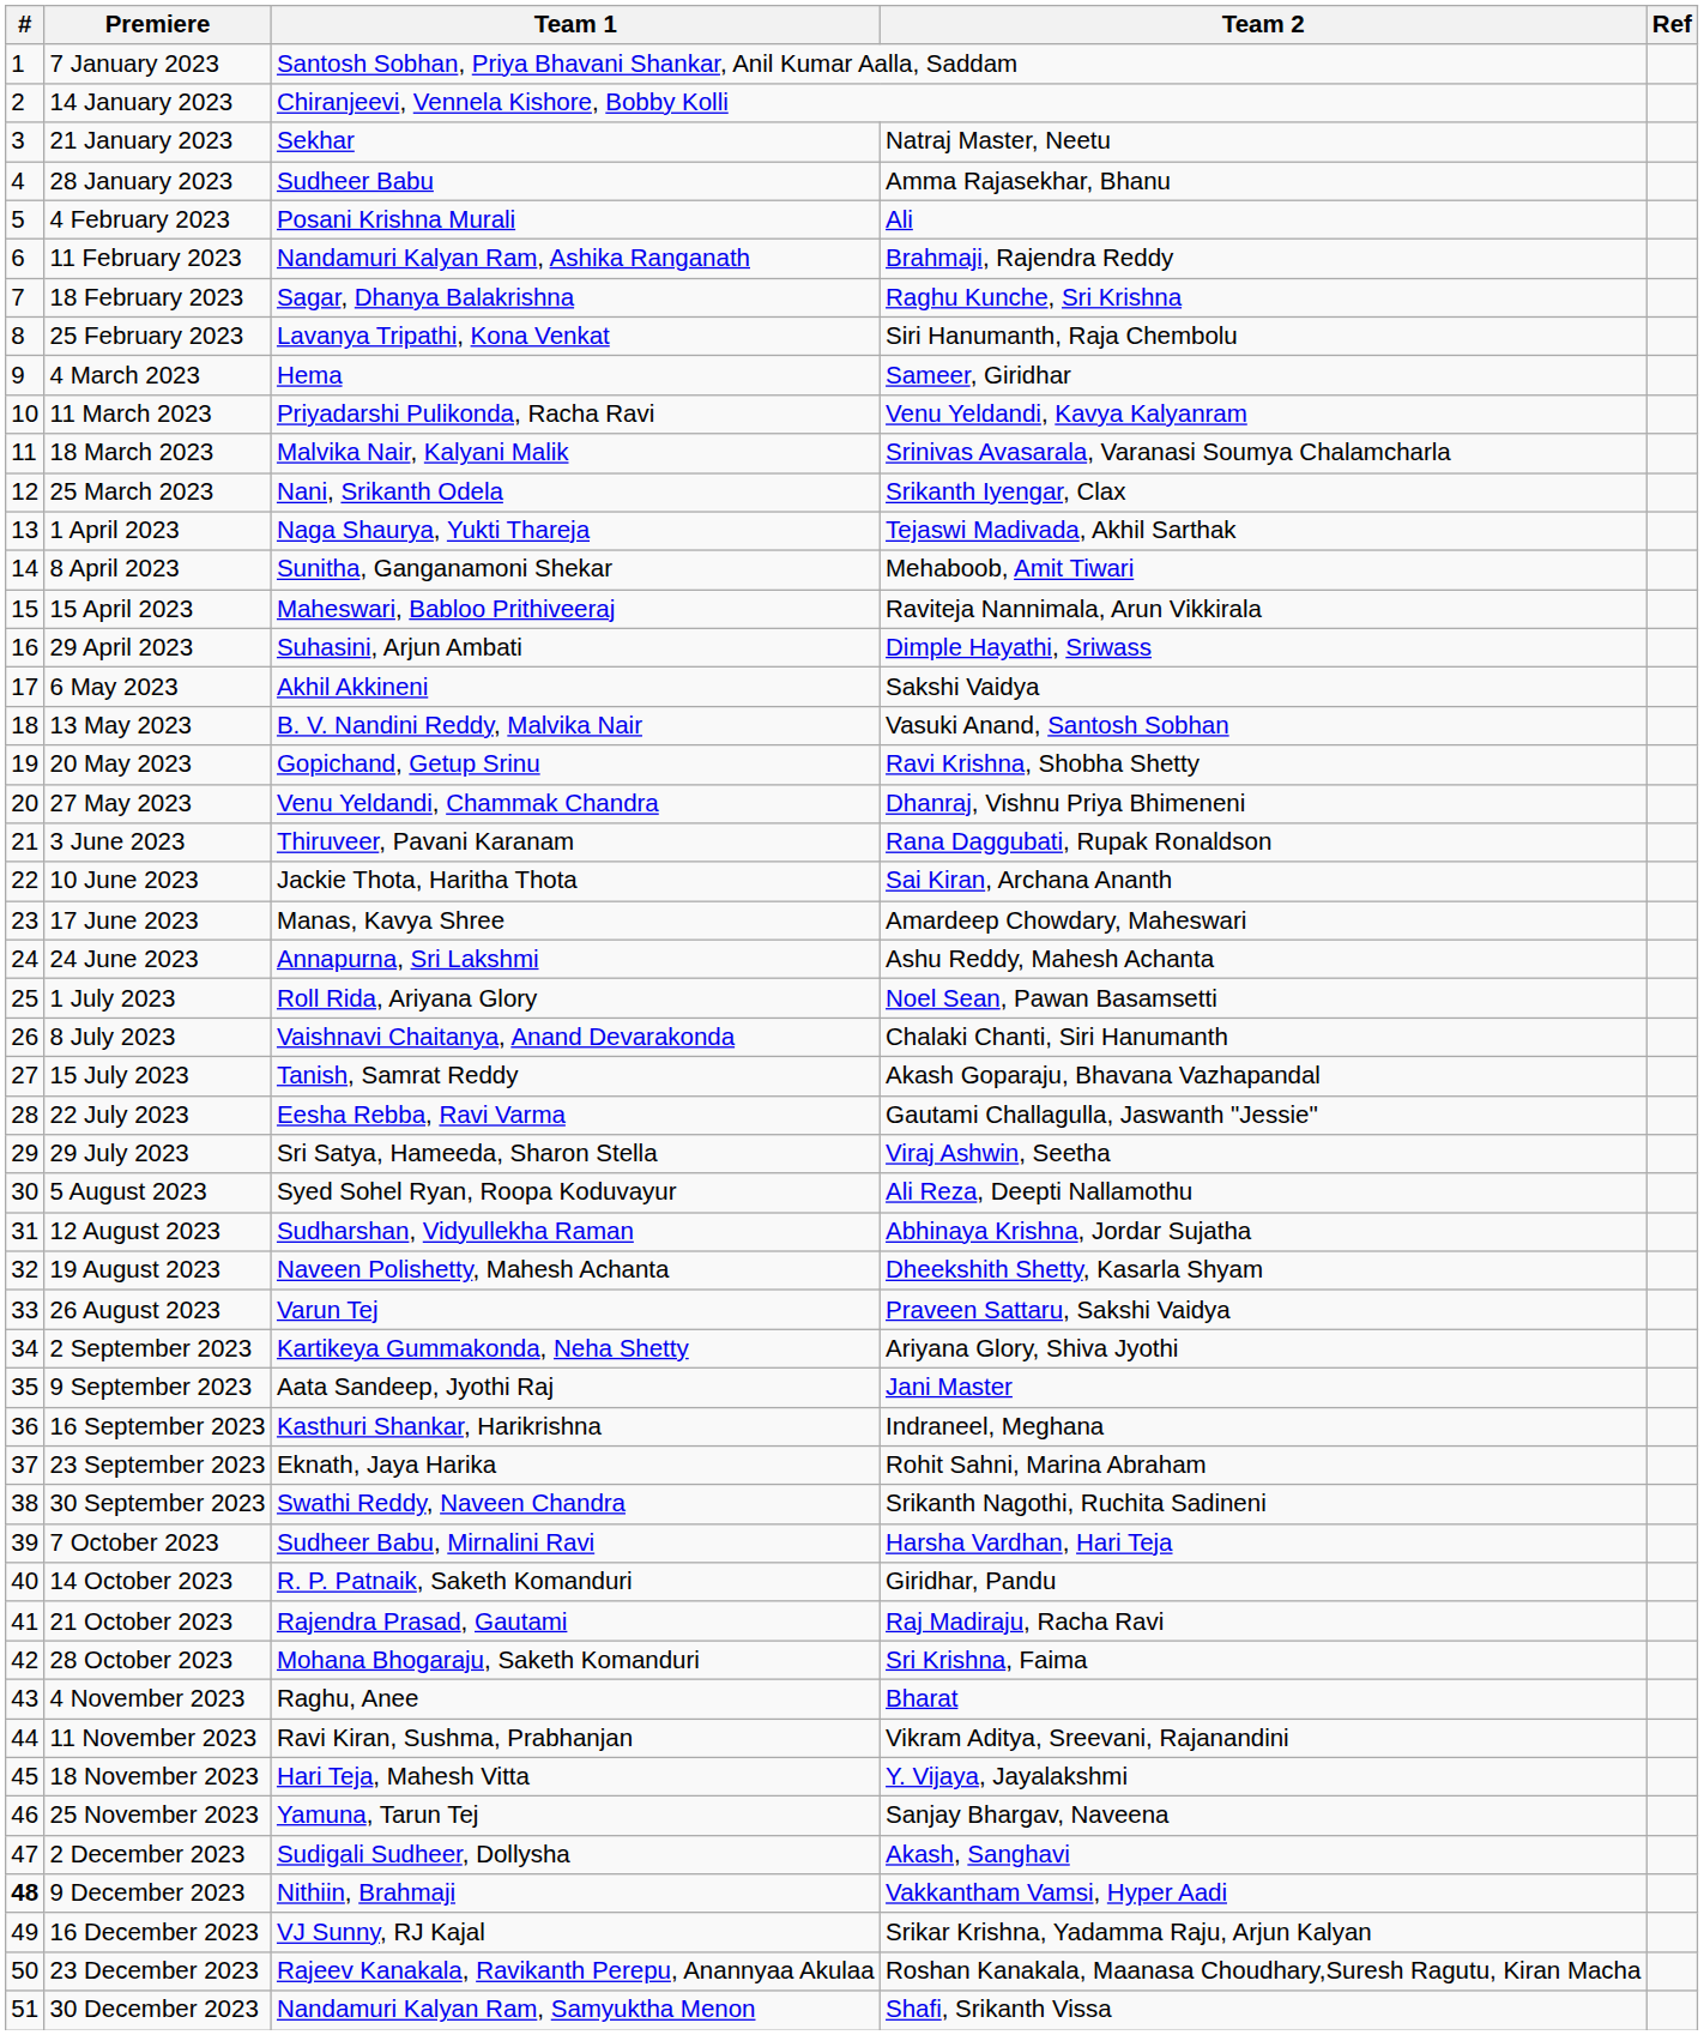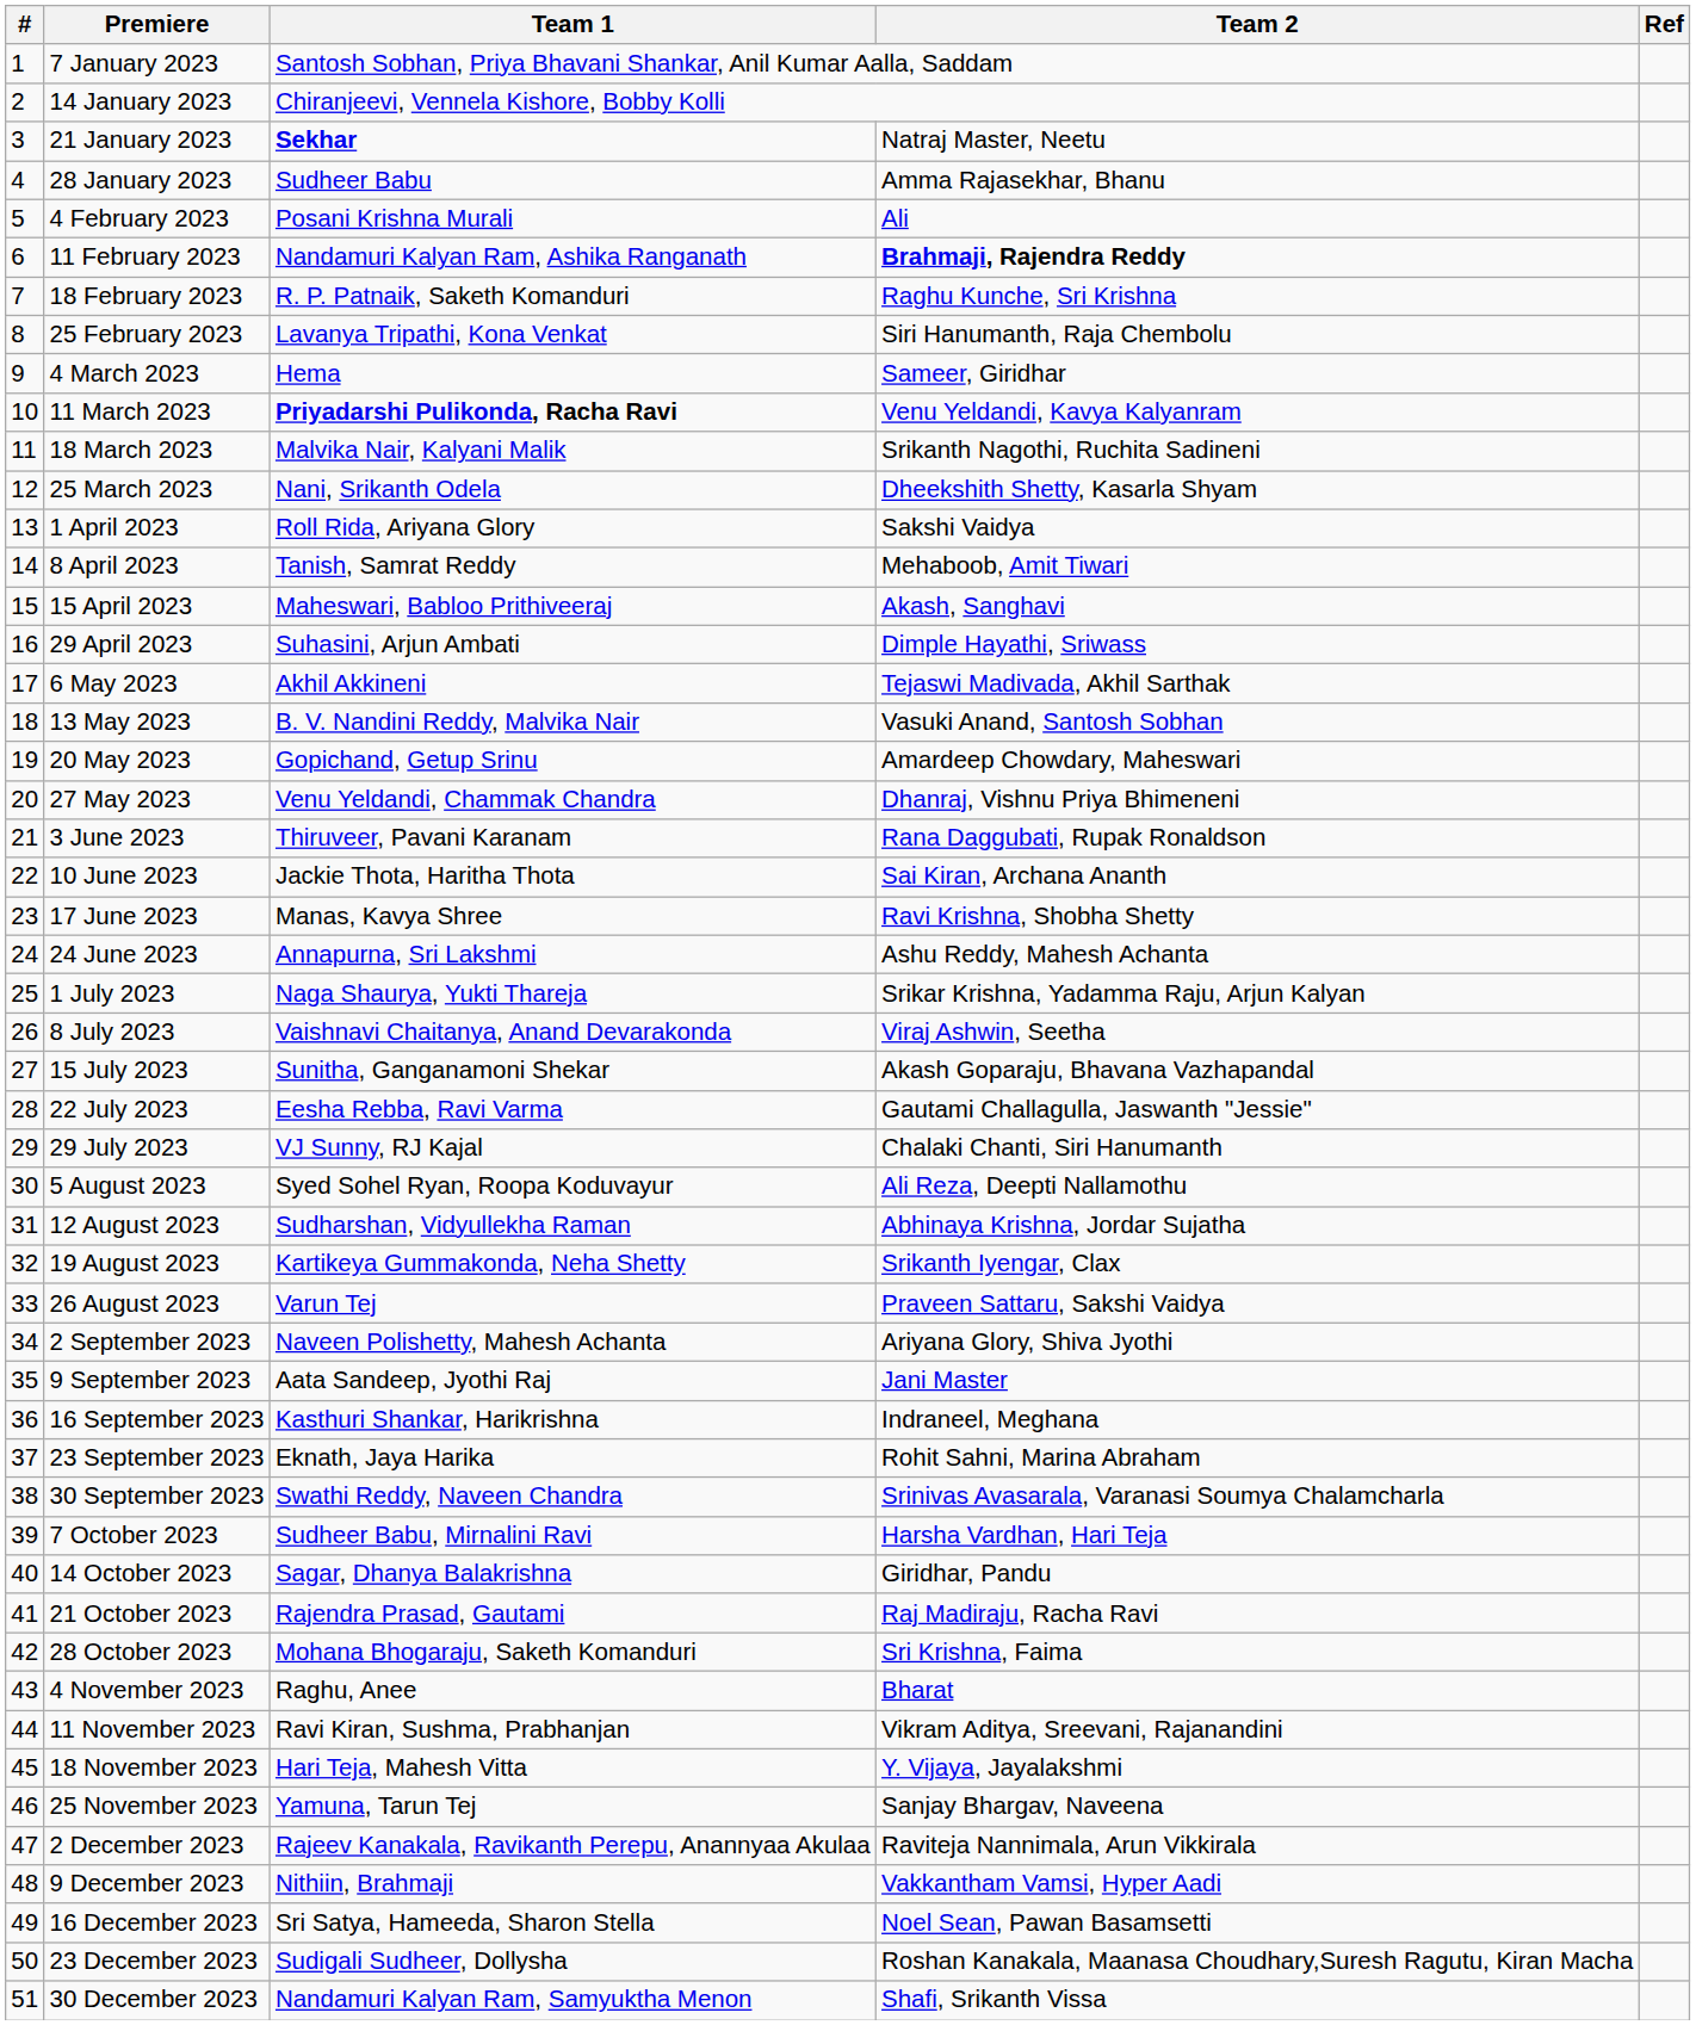21 January 2023 | Team 1: normal -> bold
11 February 2023 | Team 2: normal -> bold
18 February 2023 | Team 1: Sagar, Dhanya Balakrishna -> R. P. Patnaik, Saketh Komanduri
11 March 2023 | Team 1: normal -> bold
18 March 2023 | Team 2: Srinivas Avasarala, Varanasi Soumya Chalamcharla -> Srikanth Nagothi, Ruchita Sadineni
25 March 2023 | Team 2: Srikanth Iyengar, Clax -> Dheekshith Shetty, Kasarla Shyam
1 April 2023 | Team 1: Naga Shaurya, Yukti Thareja -> Roll Rida, Ariyana Glory
1 April 2023 | Team 2: Tejaswi Madivada, Akhil Sarthak -> Sakshi Vaidya
8 April 2023 | Team 1: Sunitha, Ganganamoni Shekar -> Tanish, Samrat Reddy
15 April 2023 | Team 2: Raviteja Nannimala, Arun Vikkirala -> Akash, Sanghavi
6 May 2023 | Team 2: Sakshi Vaidya -> Tejaswi Madivada, Akhil Sarthak
20 May 2023 | Team 2: Ravi Krishna, Shobha Shetty -> Amardeep Chowdary, Maheswari
17 June 2023 | Team 2: Amardeep Chowdary, Maheswari -> Ravi Krishna, Shobha Shetty
1 July 2023 | Team 1: Roll Rida, Ariyana Glory -> Naga Shaurya, Yukti Thareja
1 July 2023 | Team 2: Noel Sean, Pawan Basamsetti -> Srikar Krishna, Yadamma Raju, Arjun Kalyan
8 July 2023 | Team 2: Chalaki Chanti, Siri Hanumanth -> Viraj Ashwin, Seetha
15 July 2023 | Team 1: Tanish, Samrat Reddy -> Sunitha, Ganganamoni Shekar
29 July 2023 | Team 1: Sri Satya, Hameeda, Sharon Stella -> VJ Sunny, RJ Kajal
29 July 2023 | Team 2: Viraj Ashwin, Seetha -> Chalaki Chanti, Siri Hanumanth
19 August 2023 | Team 1: Naveen Polishetty, Mahesh Achanta -> Kartikeya Gummakonda, Neha Shetty
19 August 2023 | Team 2: Dheekshith Shetty, Kasarla Shyam -> Srikanth Iyengar, Clax
2 September 2023 | Team 1: Kartikeya Gummakonda, Neha Shetty -> Naveen Polishetty, Mahesh Achanta
30 September 2023 | Team 2: Srikanth Nagothi, Ruchita Sadineni -> Srinivas Avasarala, Varanasi Soumya Chalamcharla
14 October 2023 | Team 1: R. P. Patnaik, Saketh Komanduri -> Sagar, Dhanya Balakrishna
2 December 2023 | Team 1: Sudigali Sudheer, Dollysha -> Rajeev Kanakala, Ravikanth Perepu, Anannyaa Akulaa
2 December 2023 | Team 2: Akash, Sanghavi -> Raviteja Nannimala, Arun Vikkirala
9 December 2023 | #: bold -> normal
16 December 2023 | Team 1: VJ Sunny, RJ Kajal -> Sri Satya, Hameeda, Sharon Stella
16 December 2023 | Team 2: Srikar Krishna, Yadamma Raju, Arjun Kalyan -> Noel Sean, Pawan Basamsetti
23 December 2023 | Team 1: Rajeev Kanakala, Ravikanth Perepu, Anannyaa Akulaa -> Sudigali Sudheer, Dollysha
